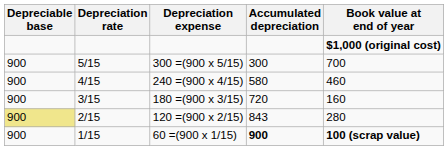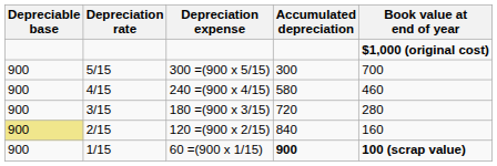3/15 | Book value at end of year: 160 -> 280
2/15 | Accumulated depreciation: 843 -> 840
2/15 | Book value at end of year: 280 -> 160
